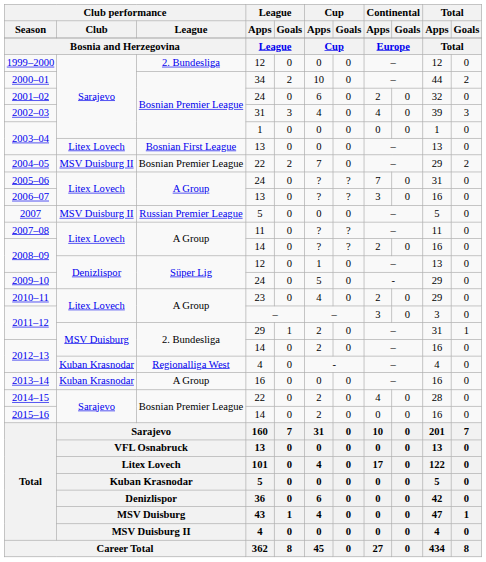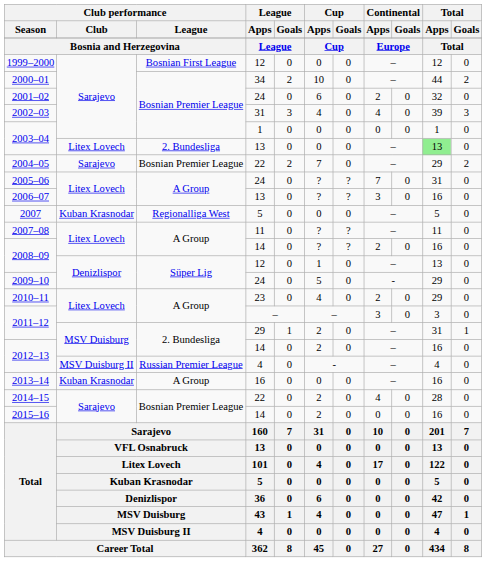1999–2000 | Club performance / League: 2. Bundesliga -> Bosnian First League
2003–04 / 13 | Club performance / League: Bosnian First League -> 2. Bundesliga
2003–04 / 13 | Total / Apps: no background -> lightgreen background
2004–05 | Club performance / Club: MSV Duisburg II -> Sarajevo
2007 | Club performance / Club: MSV Duisburg II -> Kuban Krasnodar
2007 | Club performance / League: Russian Premier League -> Regionalliga West
2012–13 / 4 | Club performance / Club: Kuban Krasnodar -> MSV Duisburg II
2012–13 / 4 | Club performance / League: Regionalliga West -> Russian Premier League
